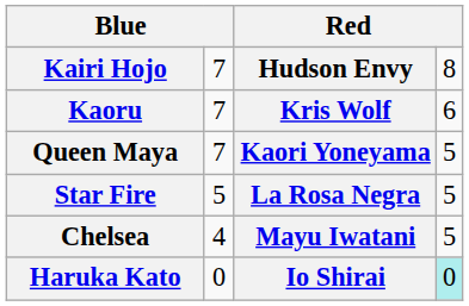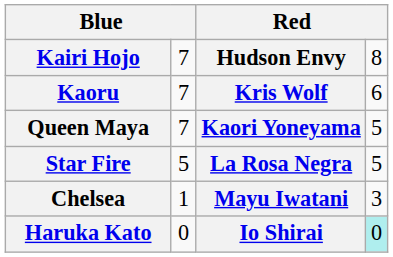Chelsea | column 2: 4 -> 1
Chelsea | column 4: 5 -> 3
